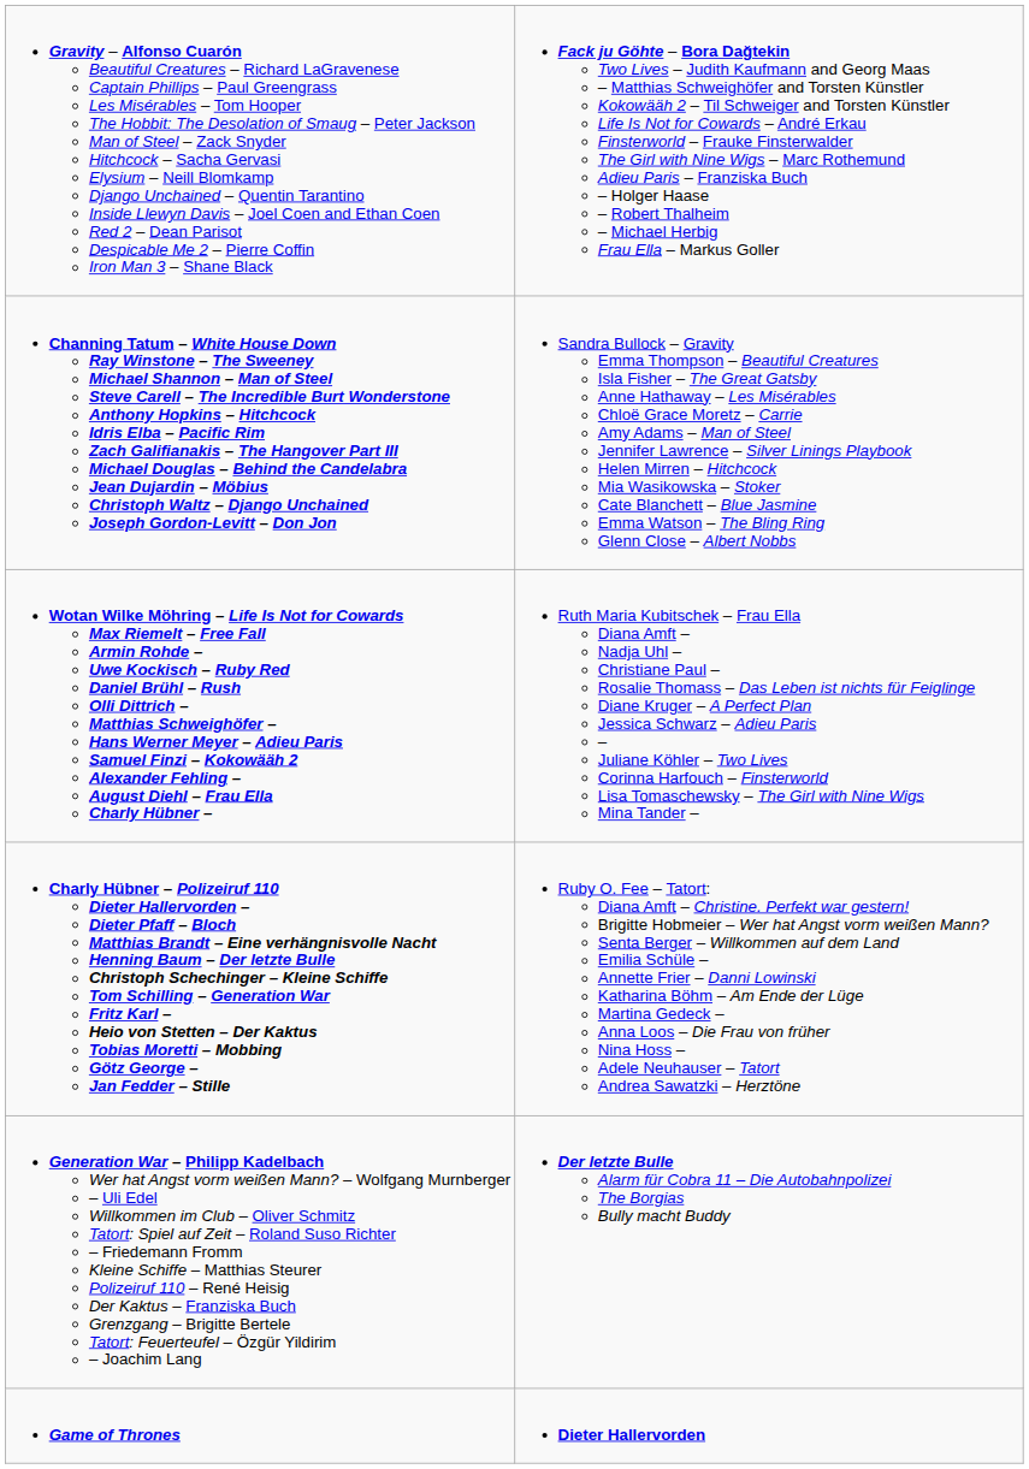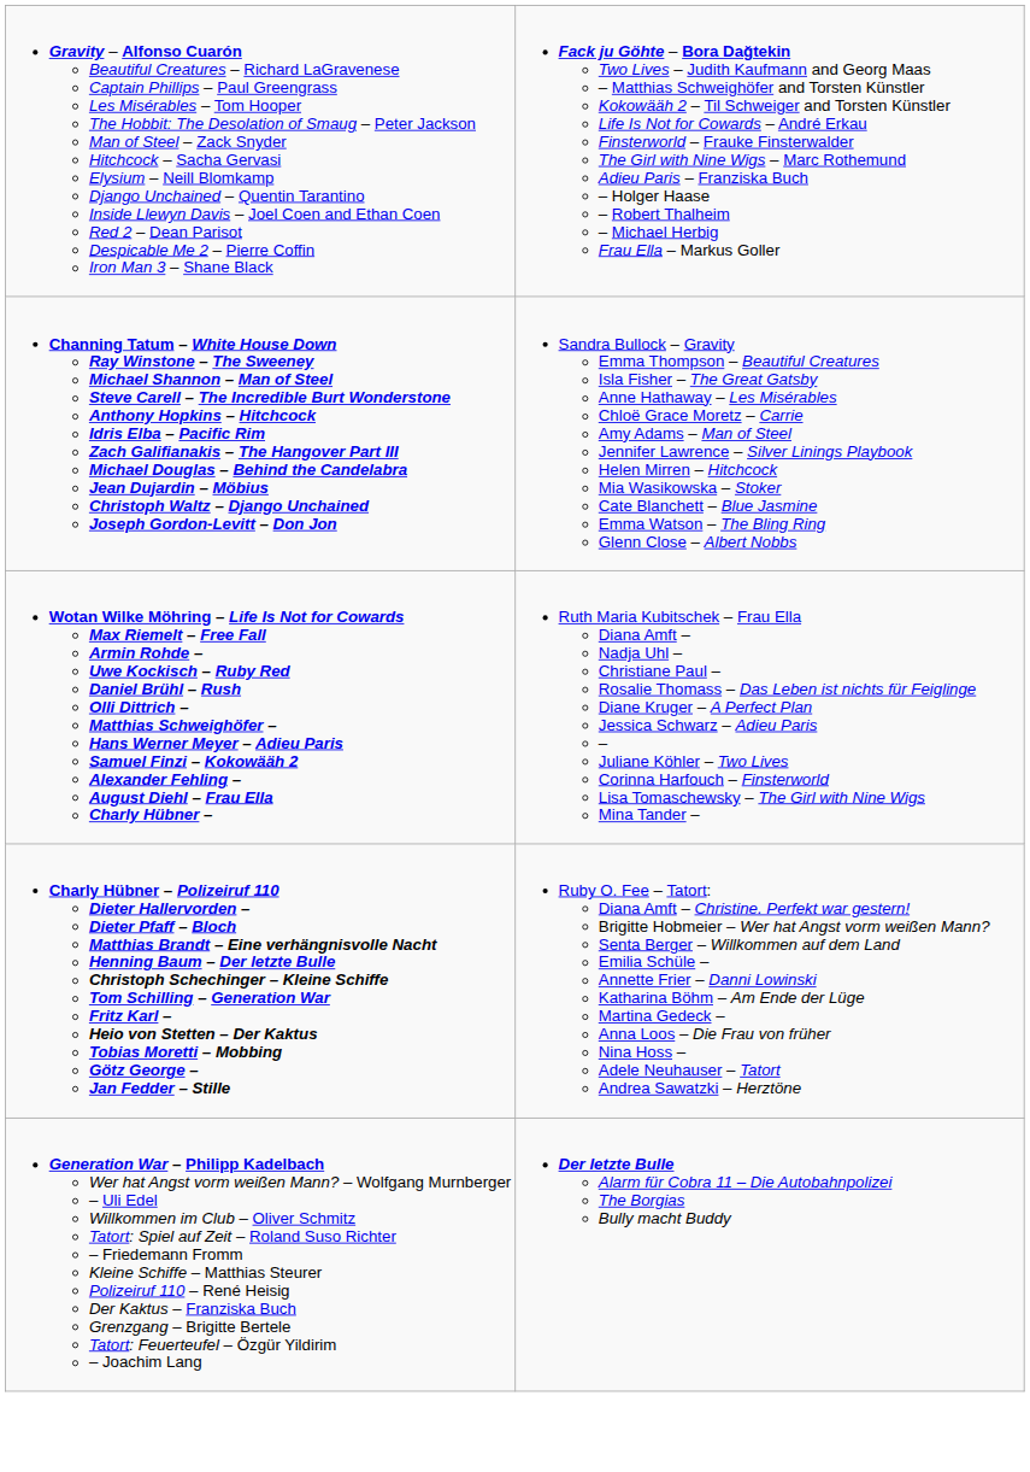- row: Game of Thrones | Dieter Hallervorden
